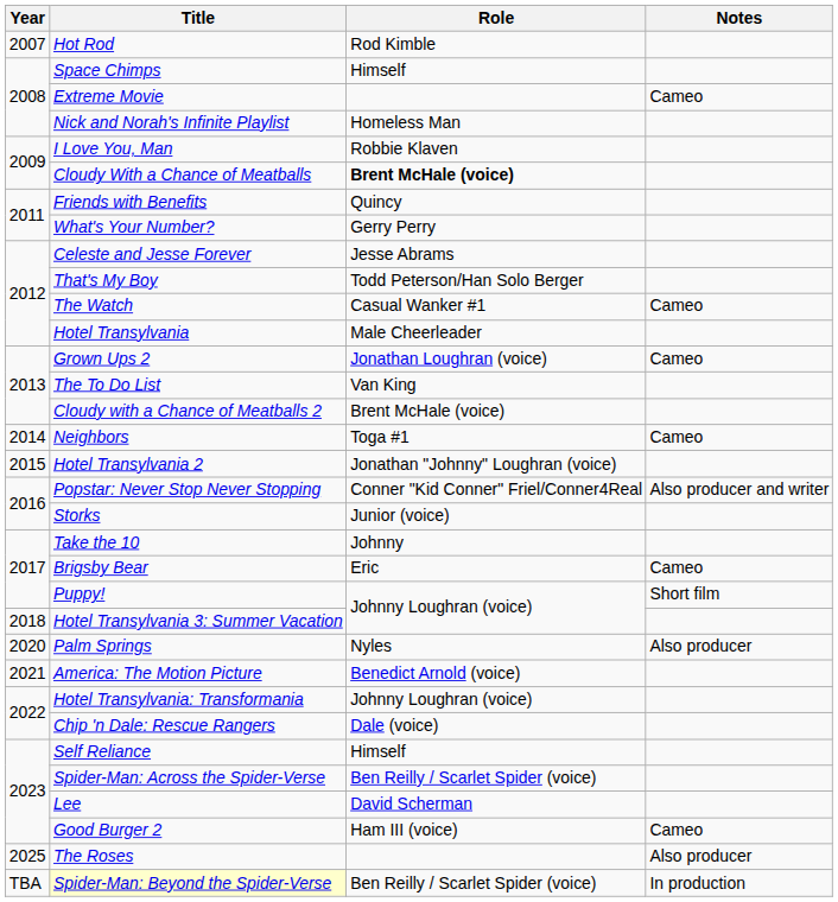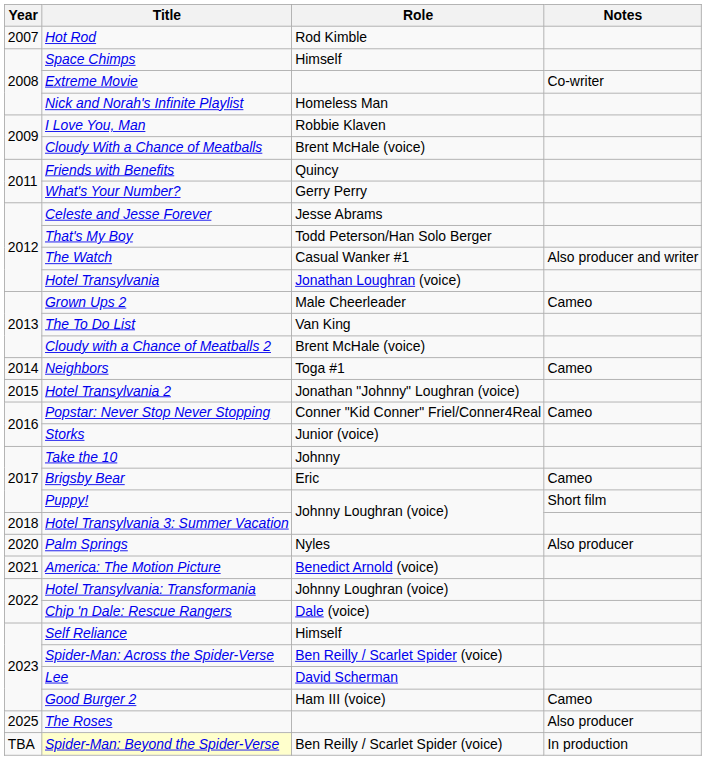Extreme Movie | Notes: Cameo -> Co-writer
Cloudy With a Chance of Meatballs | Role: bold -> normal
The Watch | Notes: Cameo -> Also producer and writer
Hotel Transylvania | Role: Male Cheerleader -> Jonathan Loughran (voice)
Grown Ups 2 | Role: Jonathan Loughran (voice) -> Male Cheerleader
Popstar: Never Stop Never Stopping | Notes: Also producer and writer -> Cameo
